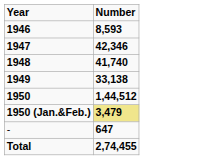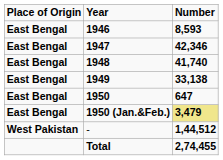+ column: Place of Origin | East Bengal | East Bengal | East Bengal | East Bengal | East Bengal | East Bengal | West Pakistan
1950 | Number: 1,44,512 -> 647
- | Number: 647 -> 1,44,512
